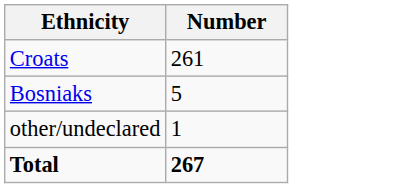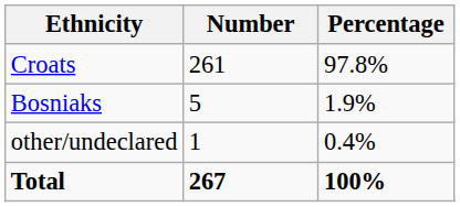+ column: Percentage | 97.8% | 1.9% | 0.4% | 100%
